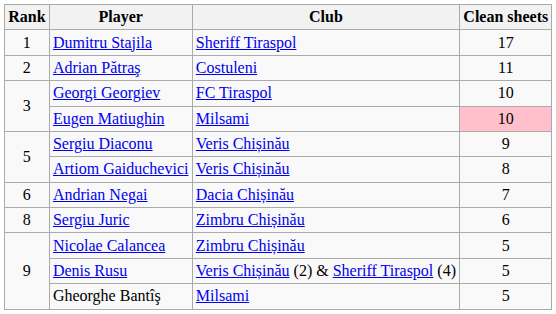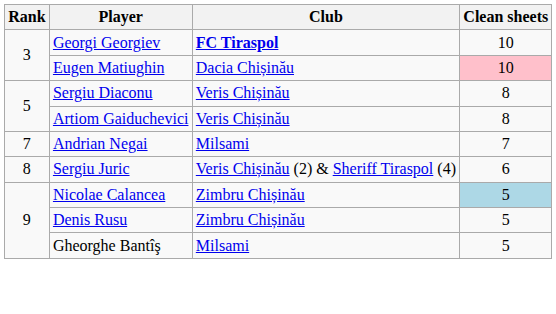- row: 1 | Dumitru Stajila | Sheriff Tiraspol | 17
- row: 2 | Adrian Pătraş | Costuleni | 11
Georgi Georgiev | Club: normal -> bold
Eugen Matiughin | Club: Milsami -> Dacia Chișinău
Sergiu Diaconu | Clean sheets: 9 -> 8
Andrian Negai | Rank: 6 -> 7
Andrian Negai | Club: Dacia Chișinău -> Milsami
Sergiu Juric | Club: Zimbru Chișinău -> Veris Chișinău (2) & Sheriff Tiraspol (4)
Nicolae Calancea | Clean sheets: no background -> lightblue background
Denis Rusu | Club: Veris Chișinău (2) & Sheriff Tiraspol (4) -> Zimbru Chișinău
